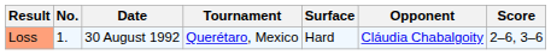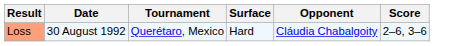- column: No. | 1.
